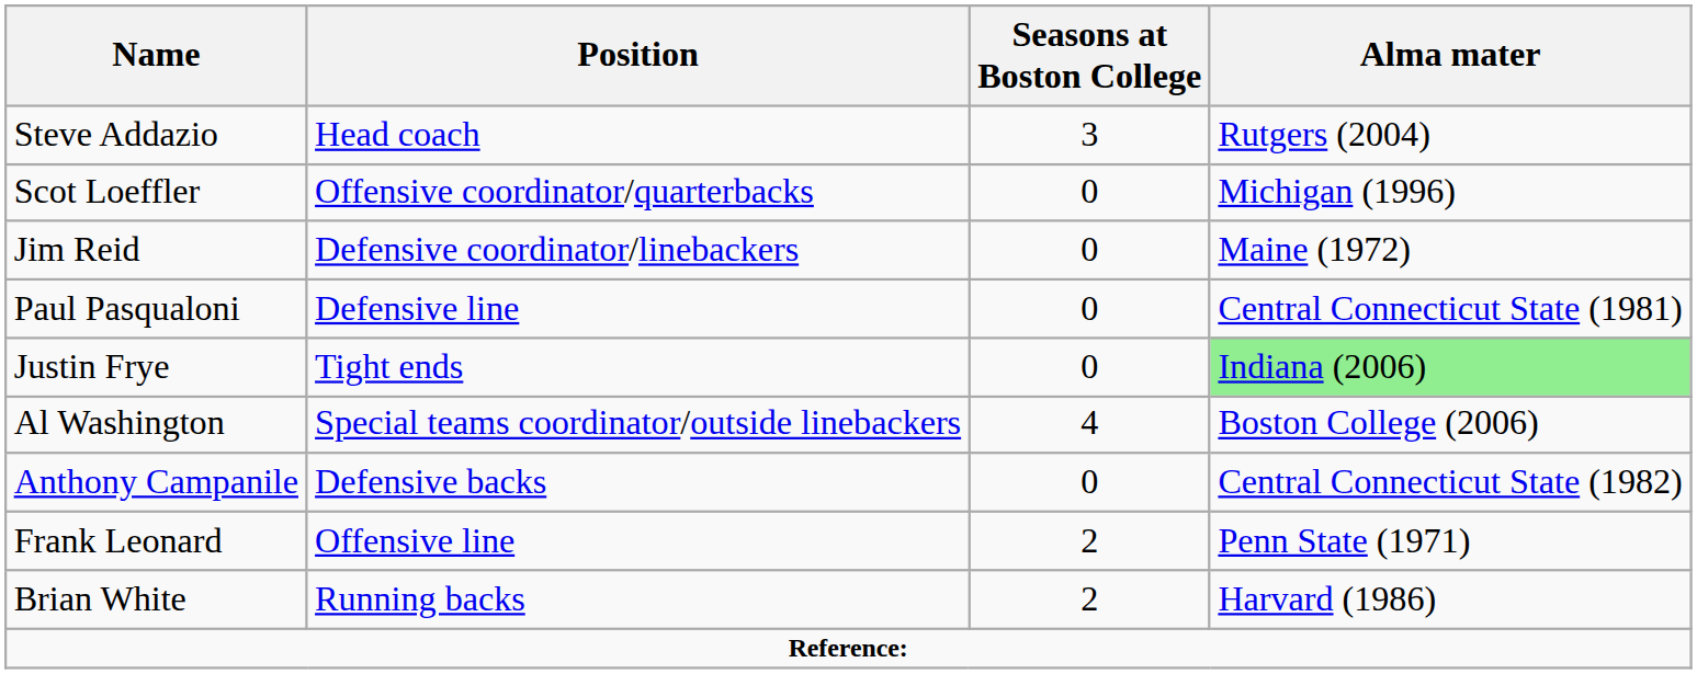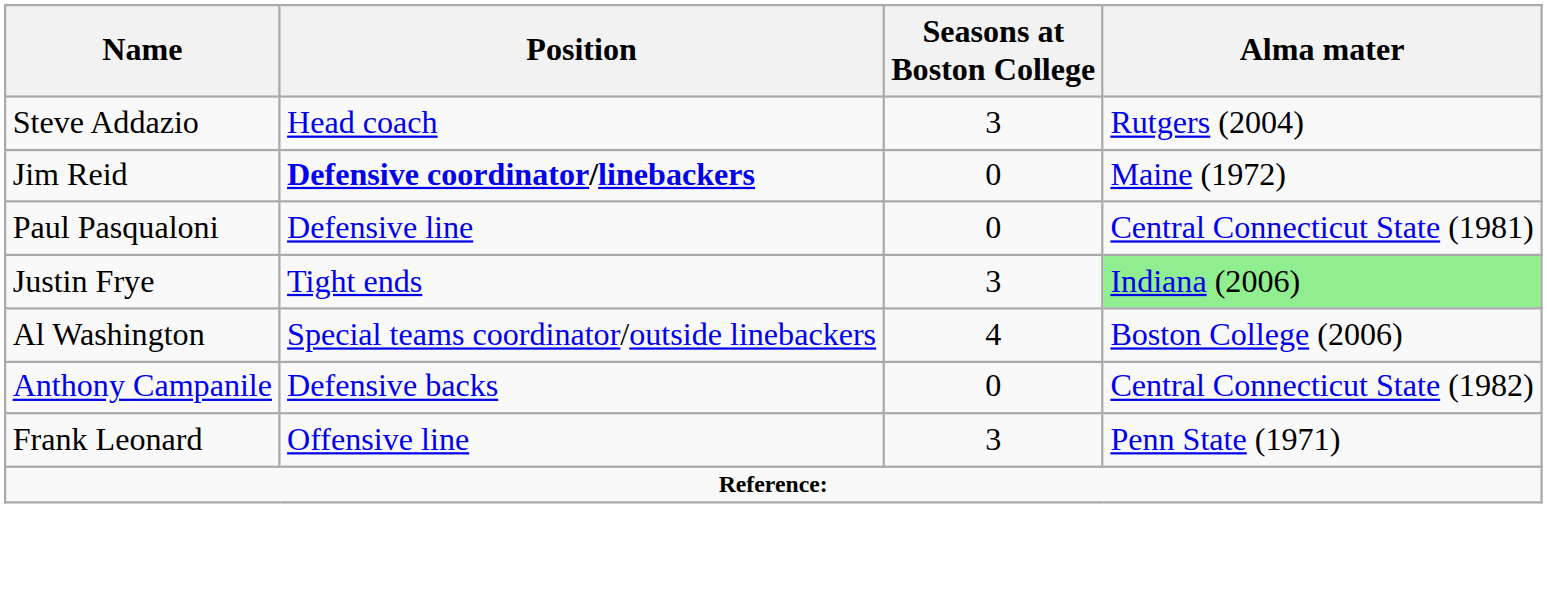- row: Scot Loeffler | Offensive coordinator/quarterbacks | 0 | Michigan (1996)
Jim Reid | Position: normal -> bold
Justin Frye | Seasons at Boston College: 0 -> 3
Frank Leonard | Seasons at Boston College: 2 -> 3
- row: Brian White | Running backs | 2 | Harvard (1986)
